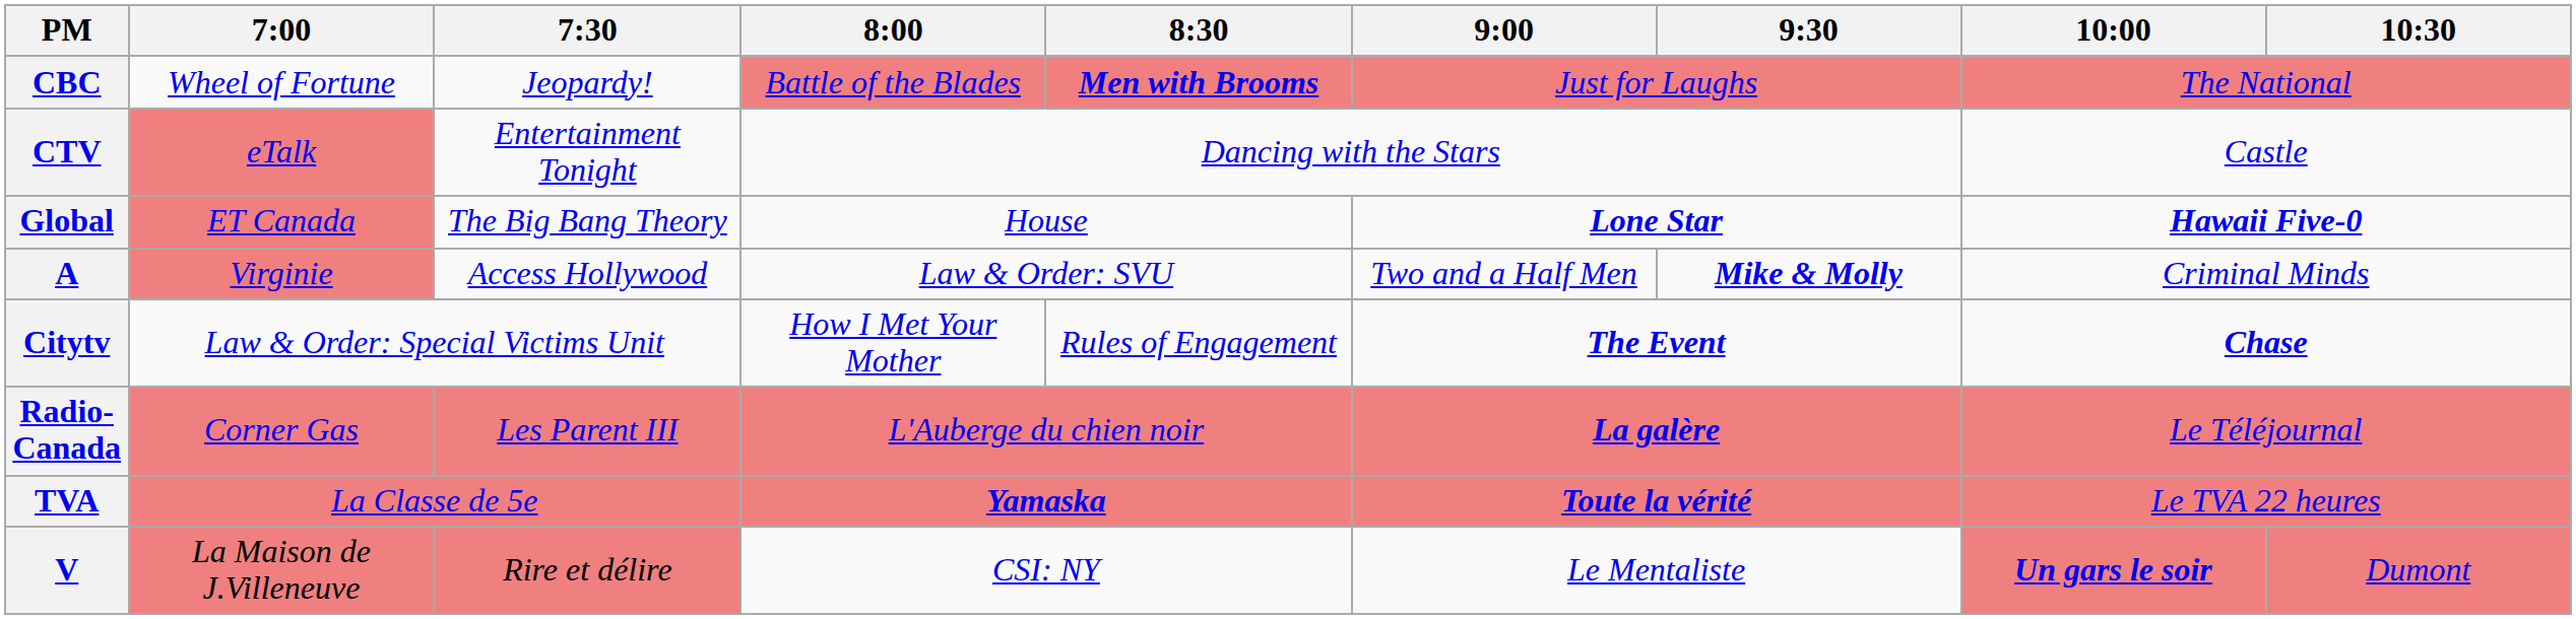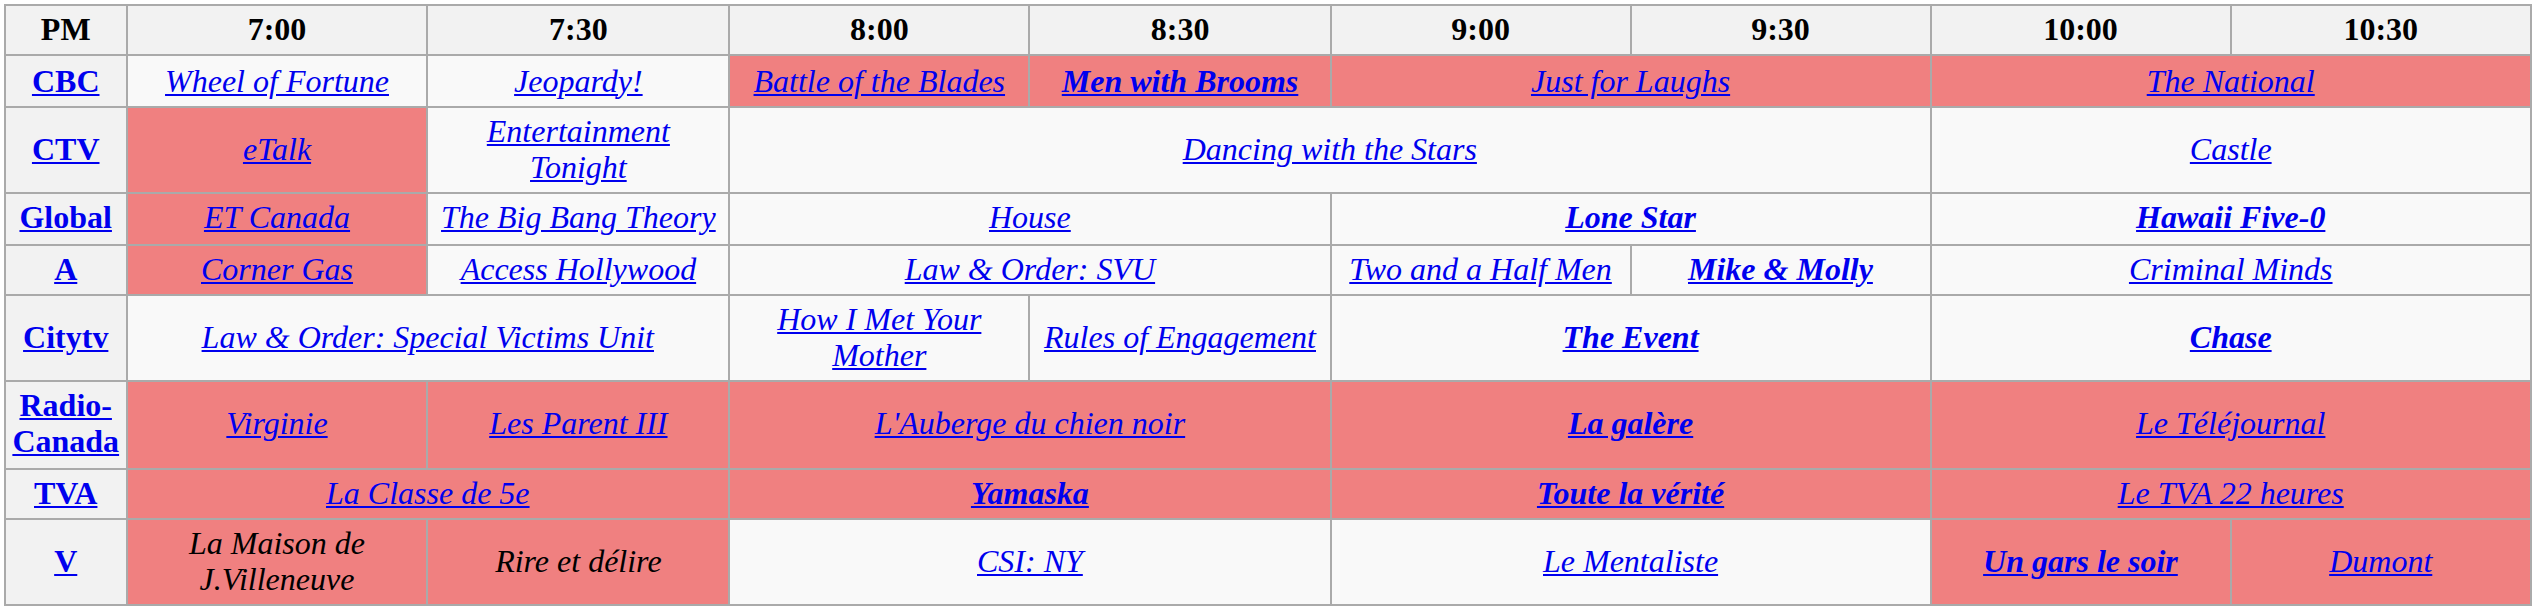A | 7:00: Virginie -> Corner Gas
Radio-Canada | 7:00: Corner Gas -> Virginie
